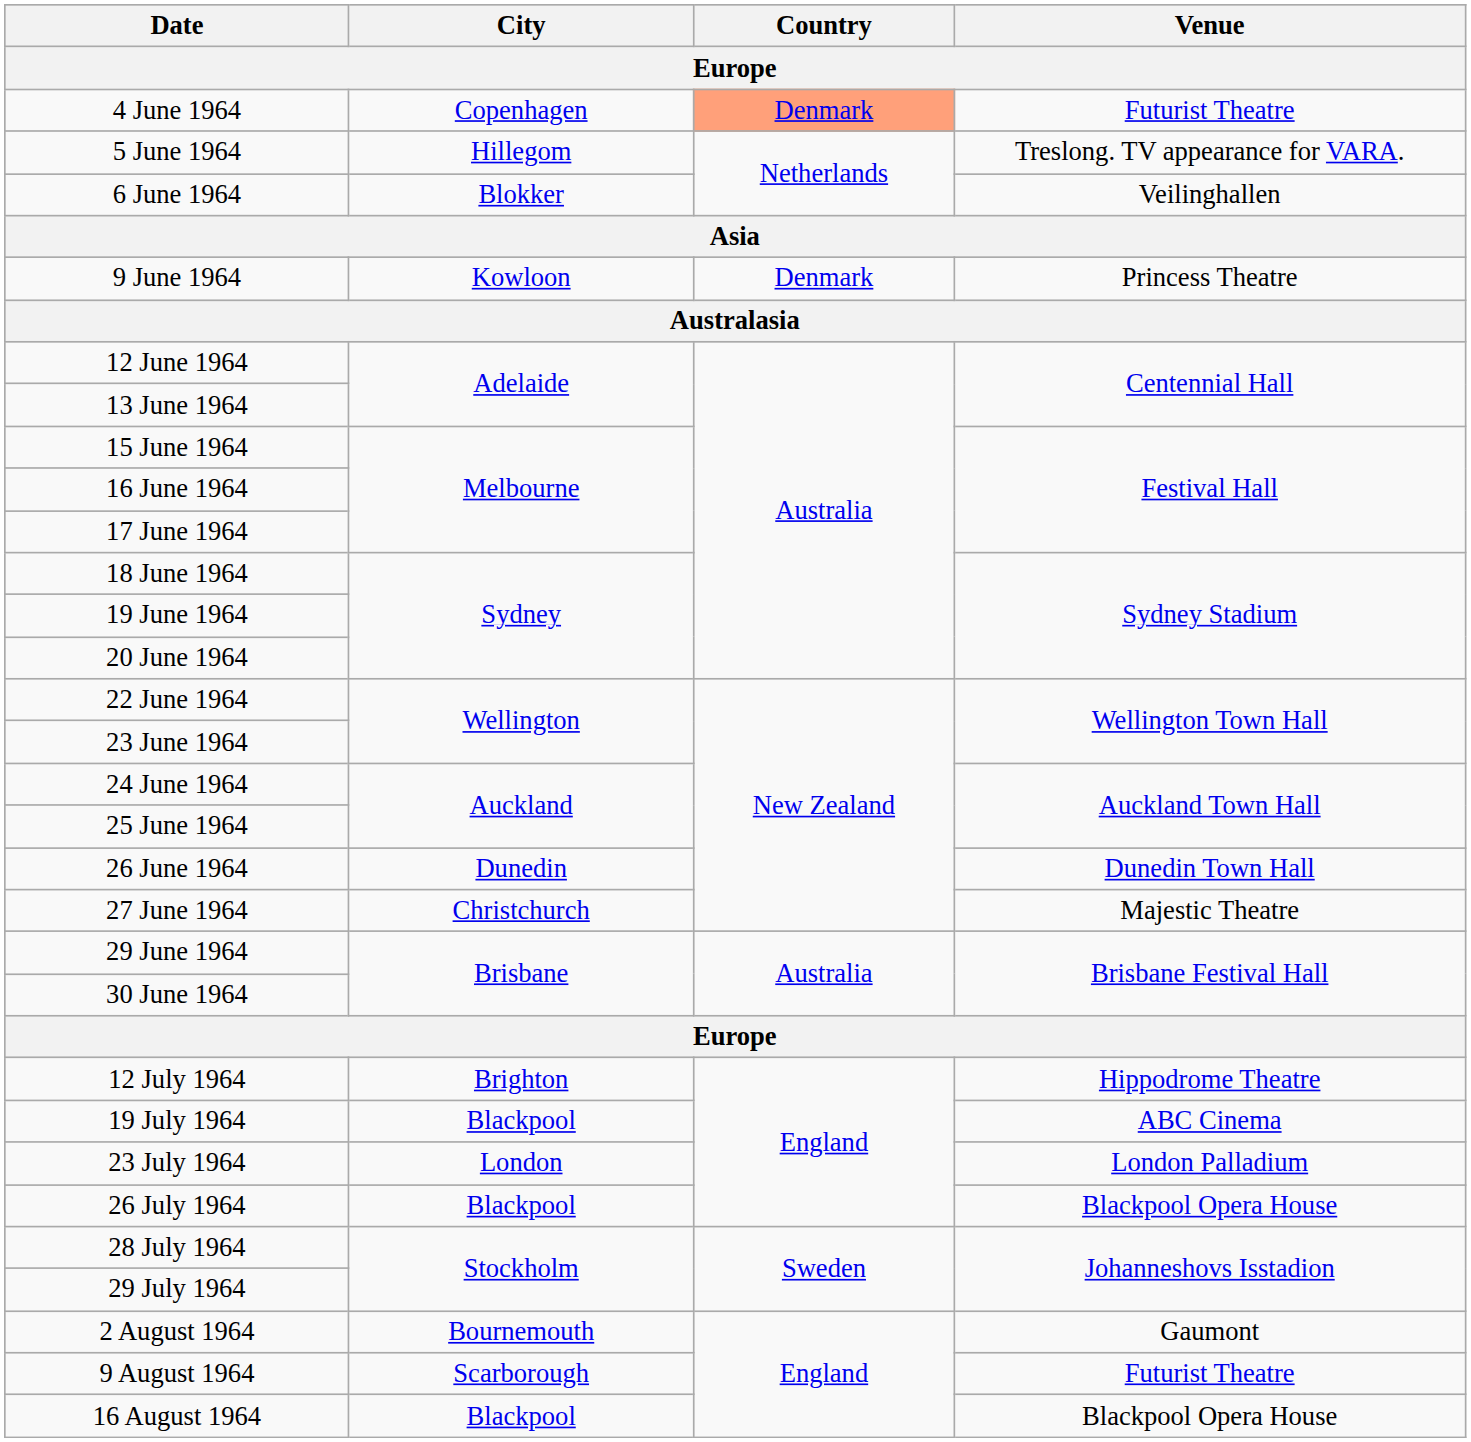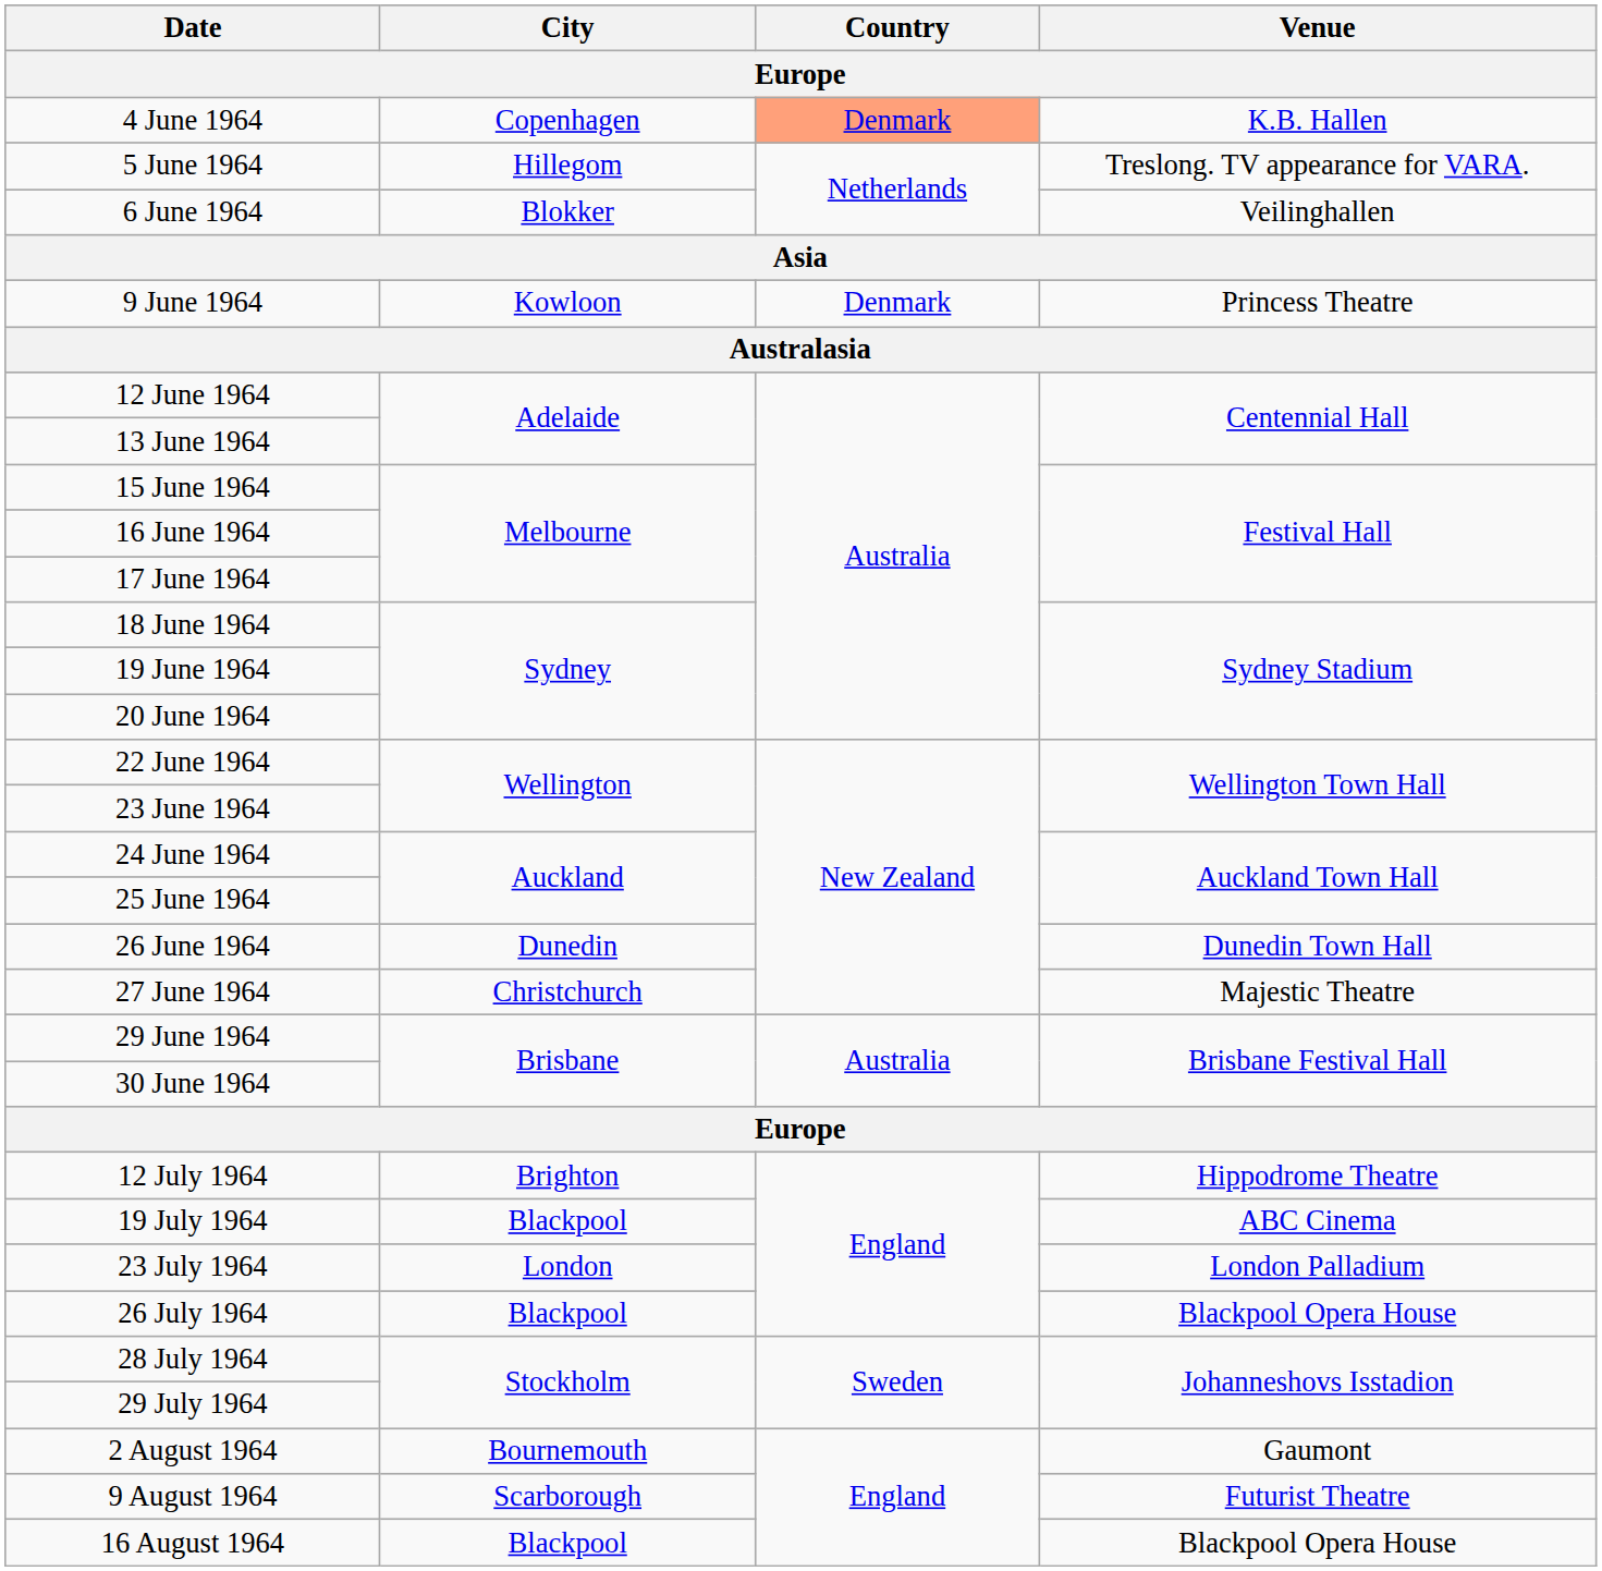4 June 1964 | Venue: Futurist Theatre -> K.B. Hallen
